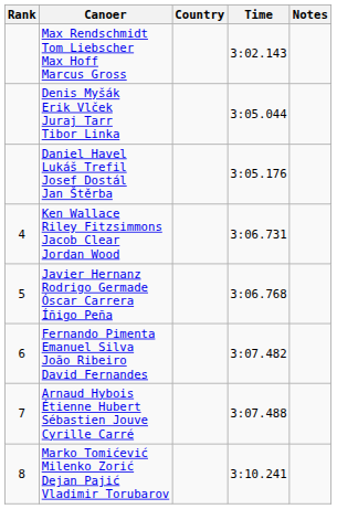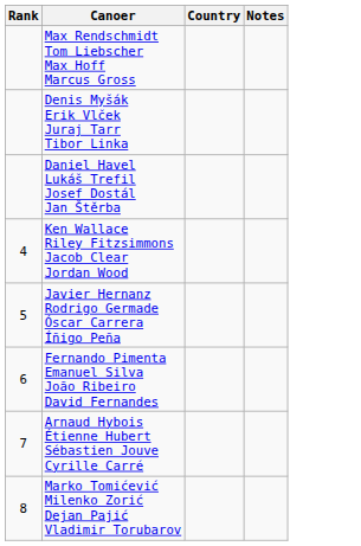- column: Time | 3:02.143 | 3:05.044 | 3:05.176 | 3:06.731 | 3:06.768 | 3:07.482 | 3:07.488 | 3:10.241
